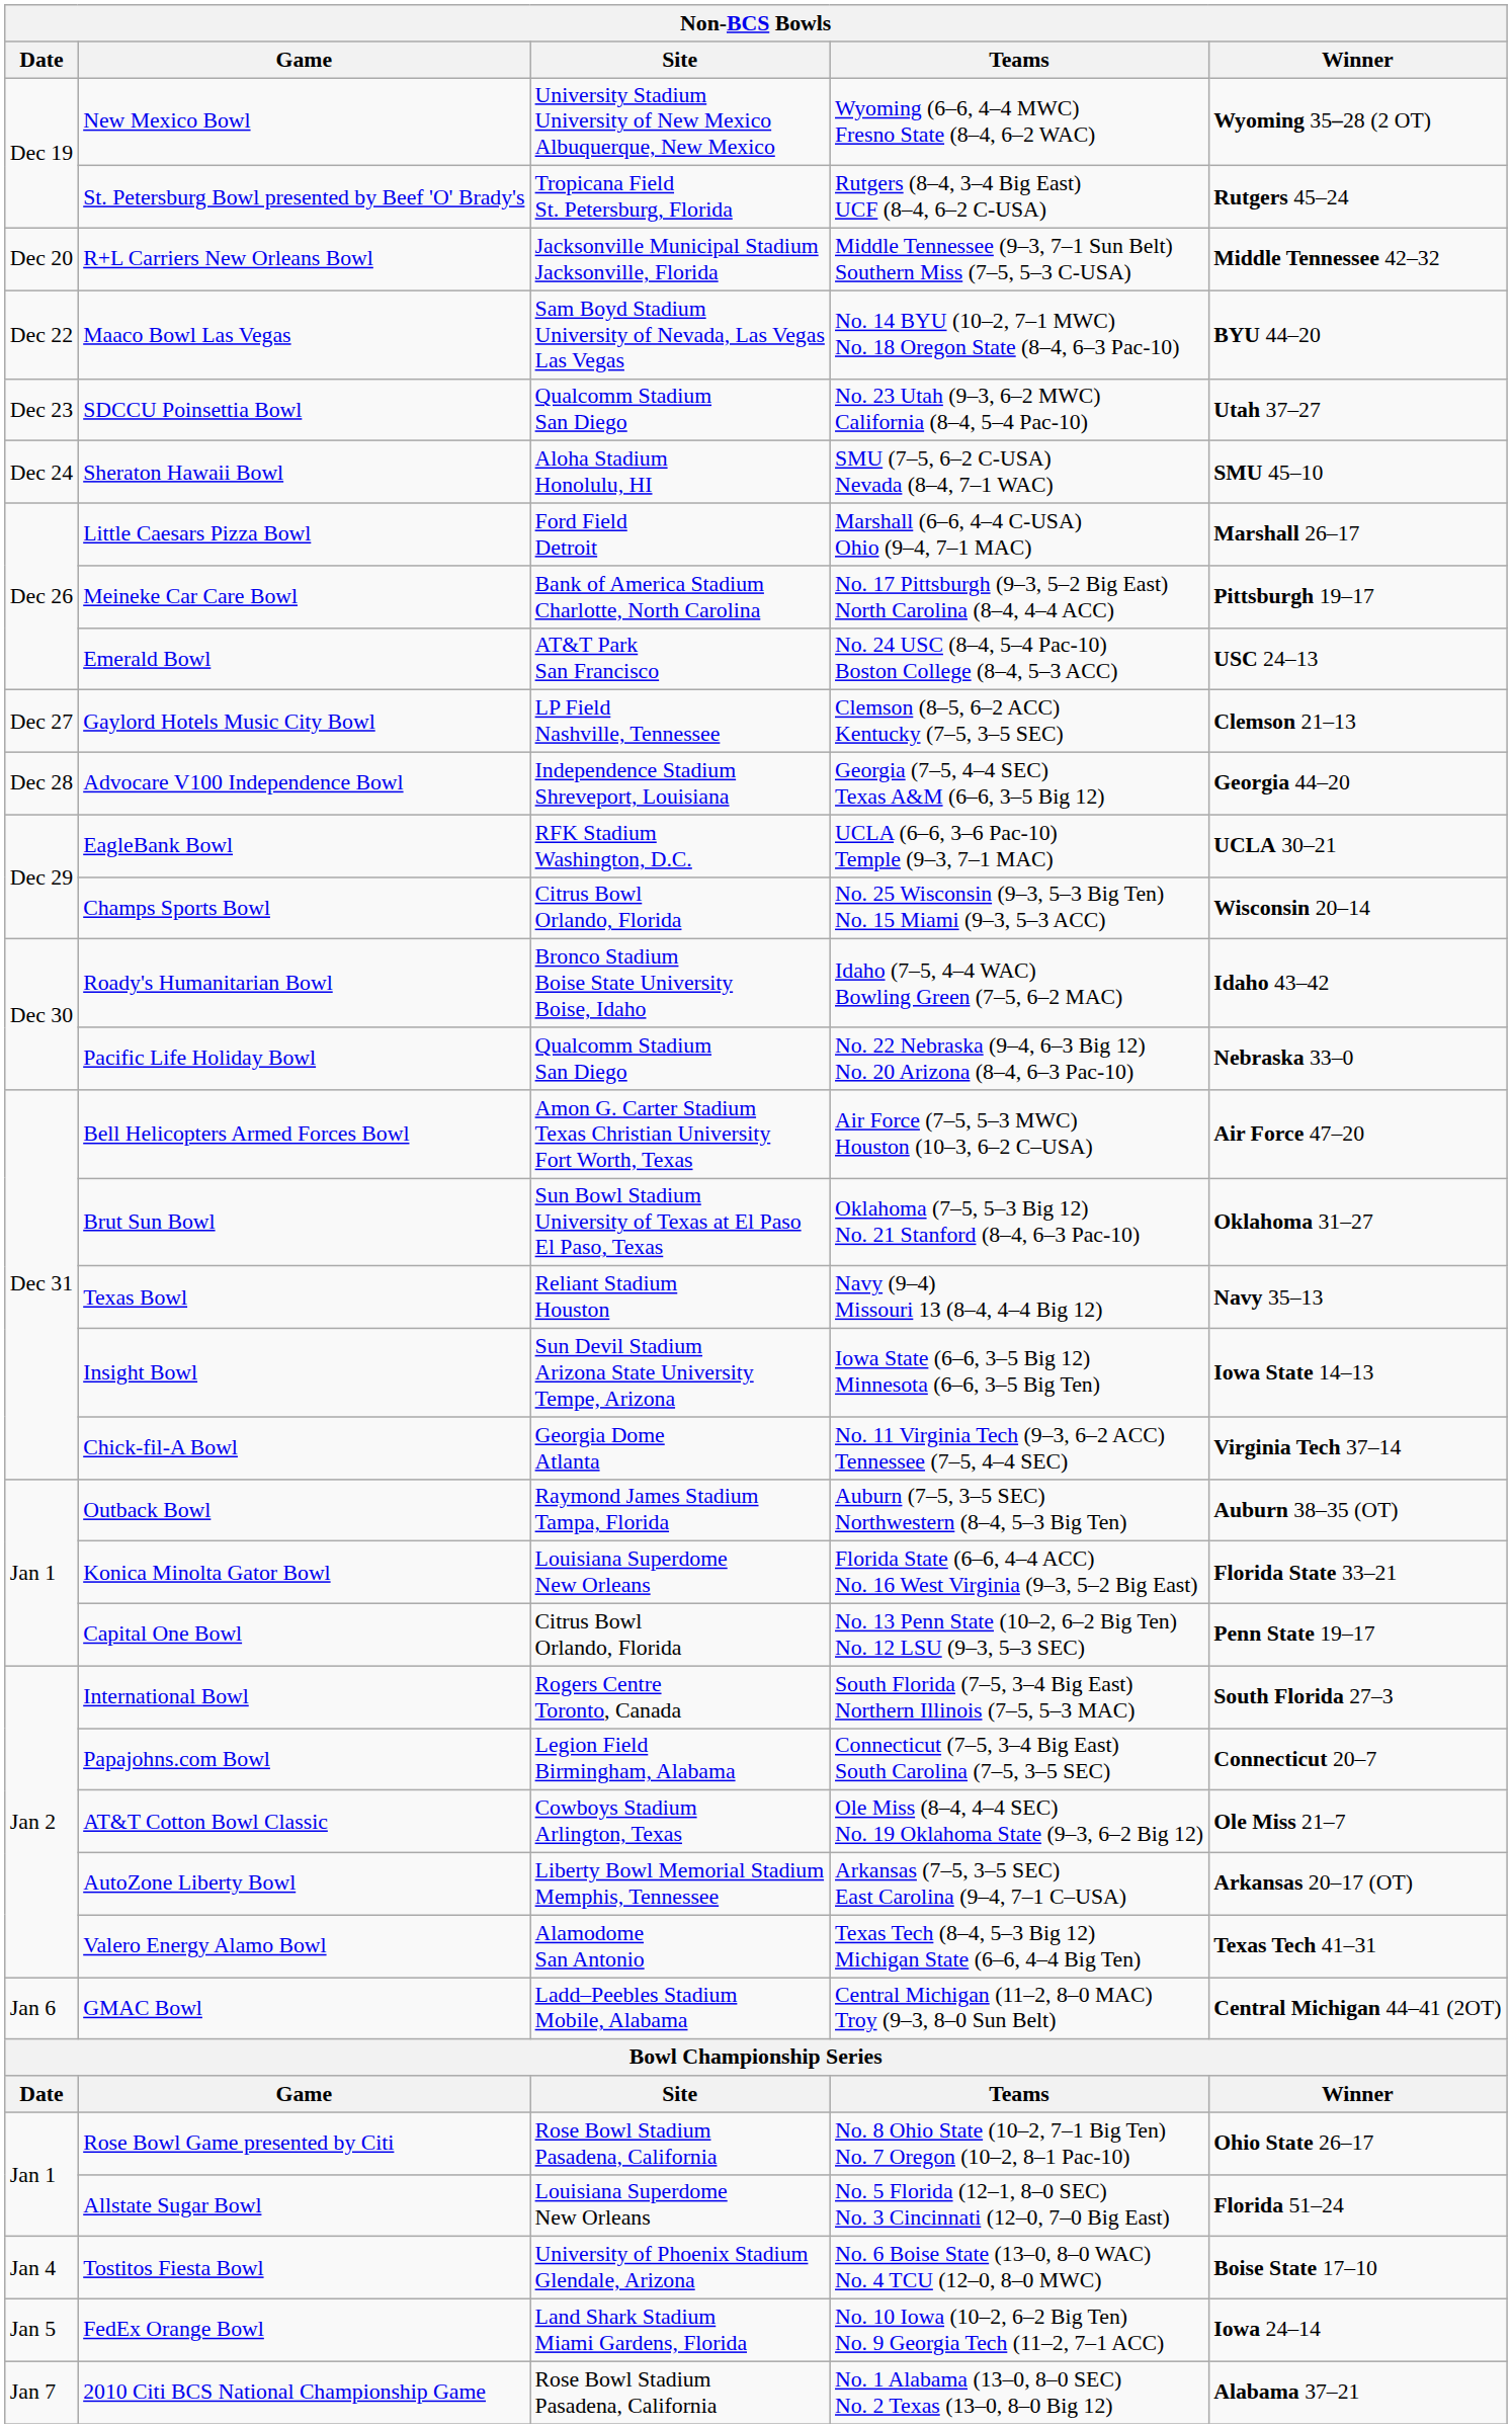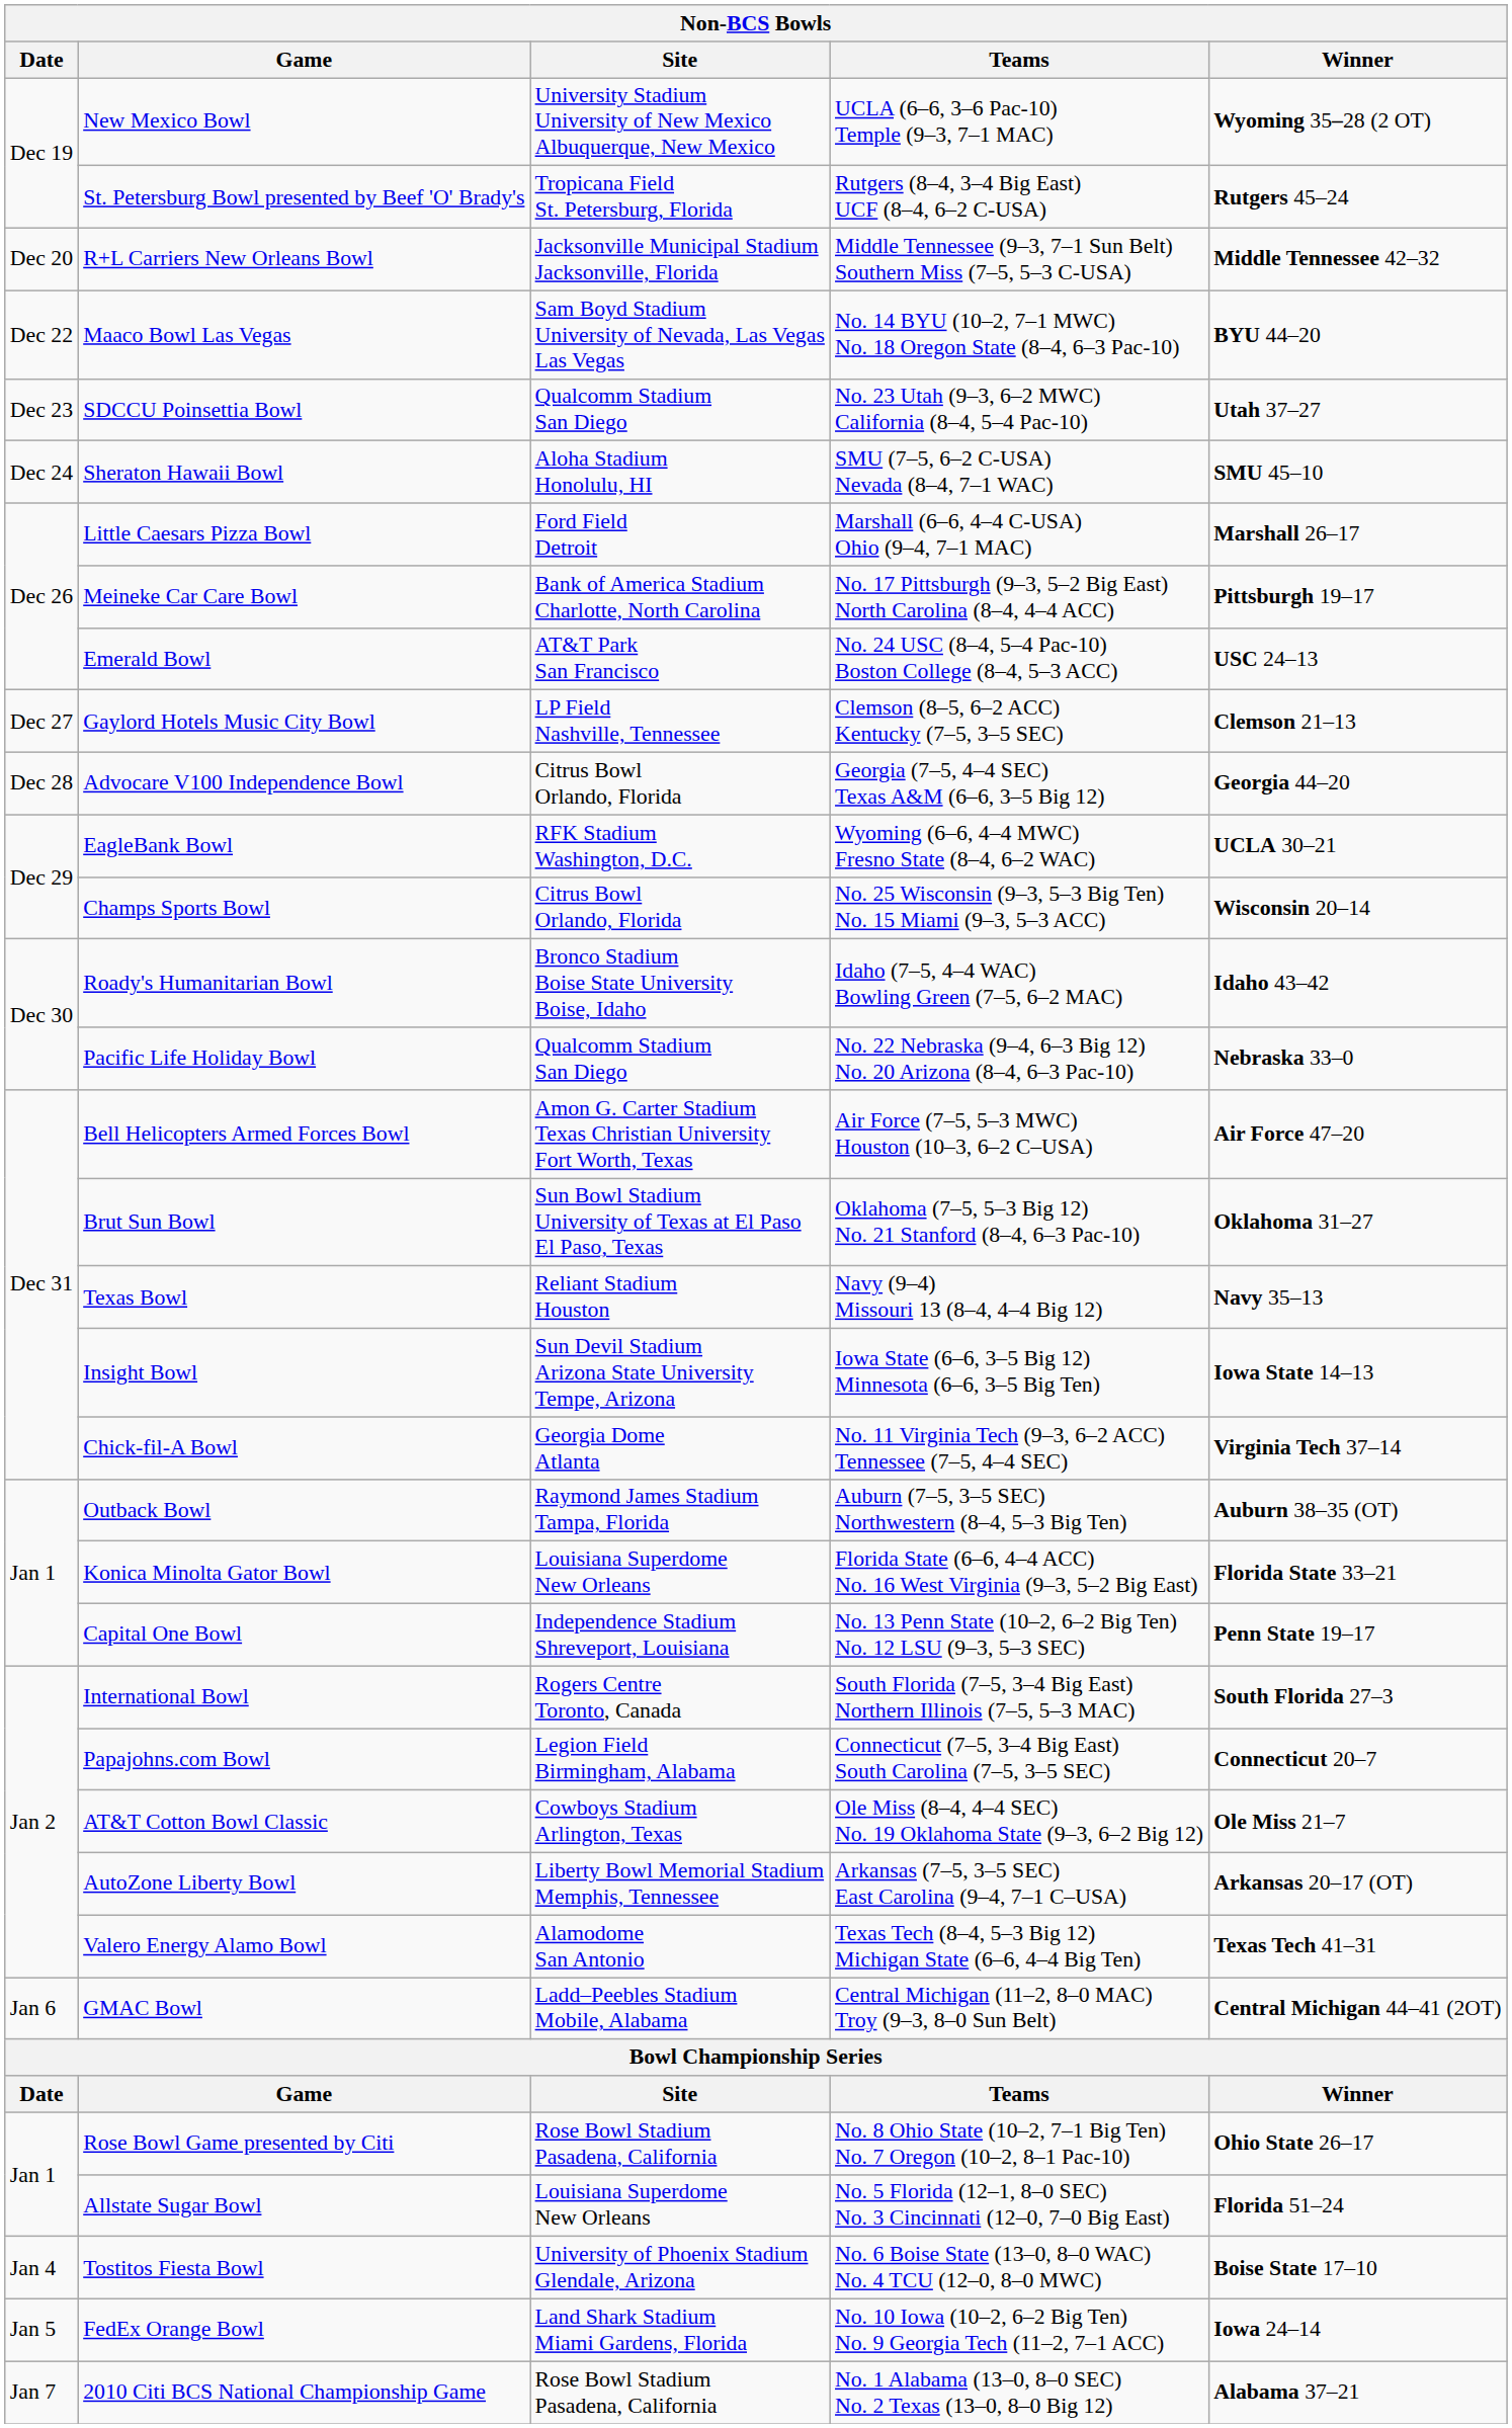New Mexico Bowl | Teams: Wyoming (6–6, 4–4 MWC) Fresno State (8–4, 6–2 WAC) -> UCLA (6–6, 3–6 Pac-10) Temple (9–3, 7–1 MAC)
Advocare V100 Independence Bowl | Site: Independence Stadium Shreveport, Louisiana -> Citrus Bowl Orlando, Florida
EagleBank Bowl | Teams: UCLA (6–6, 3–6 Pac-10) Temple (9–3, 7–1 MAC) -> Wyoming (6–6, 4–4 MWC) Fresno State (8–4, 6–2 WAC)
Capital One Bowl | Site: Citrus Bowl Orlando, Florida -> Independence Stadium Shreveport, Louisiana
